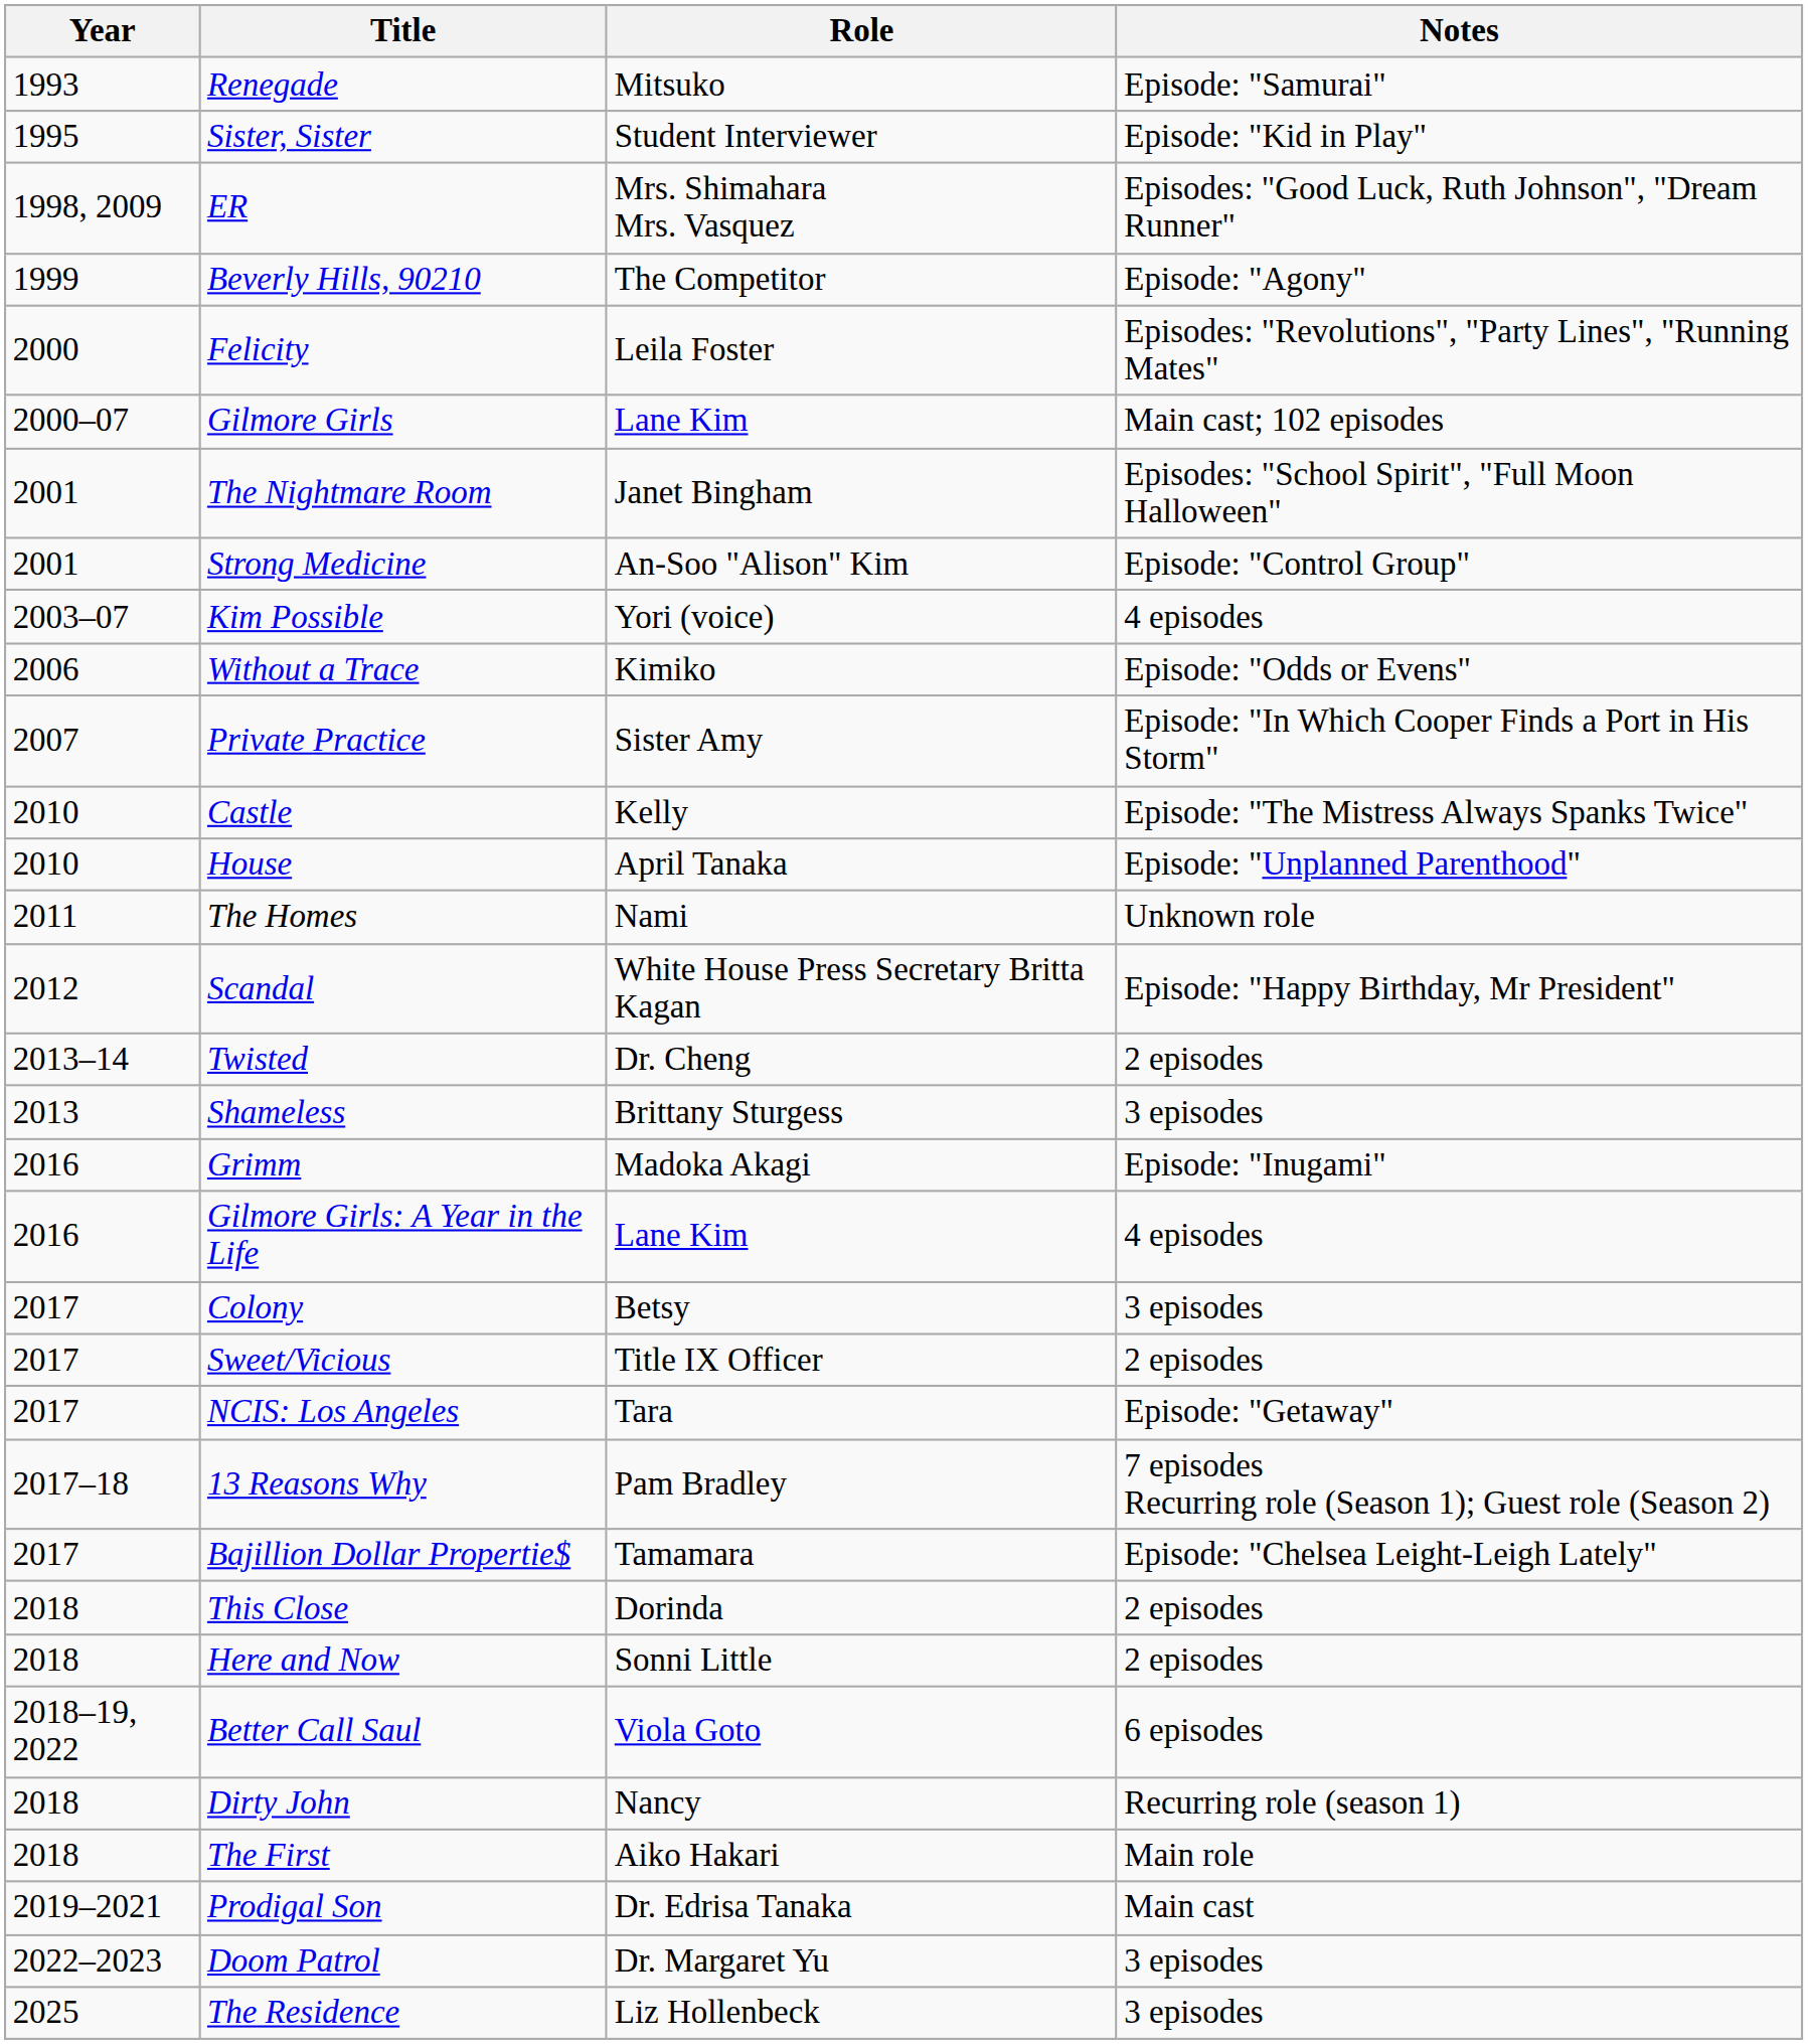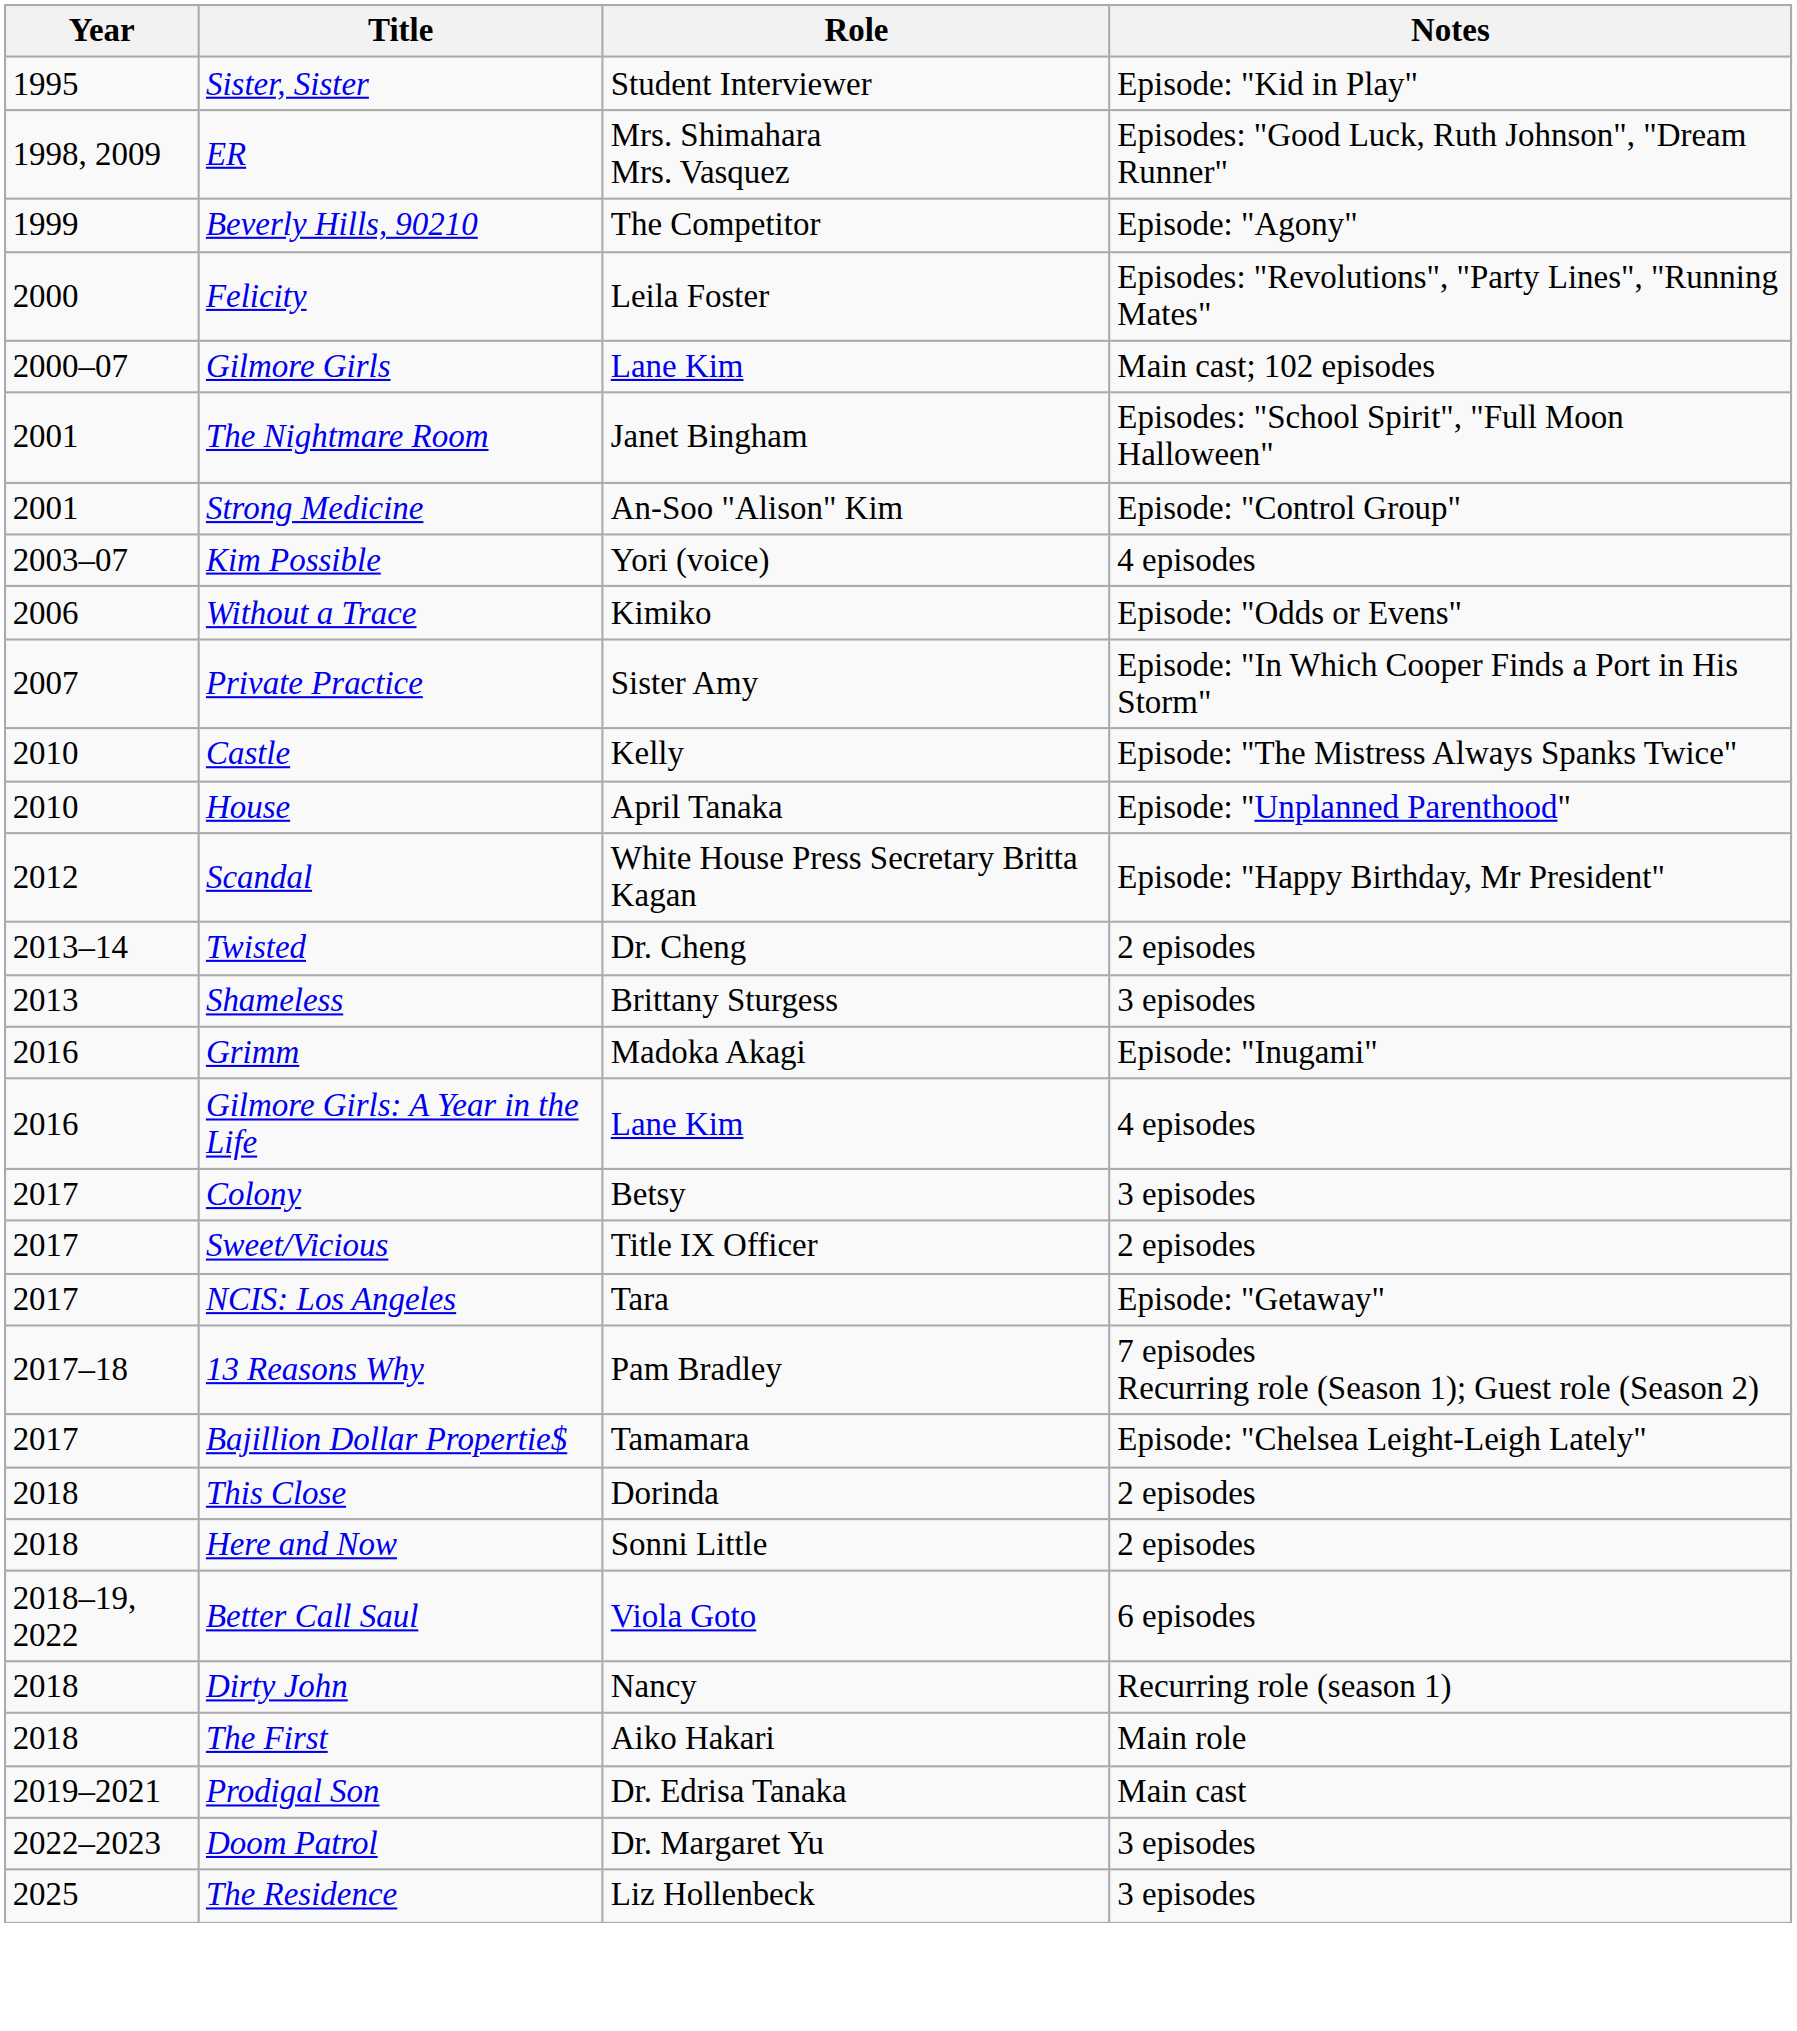- row: 1993 | Renegade | Mitsuko | Episode: "Samurai"
- row: 2011 | The Homes | Nami | Unknown role
